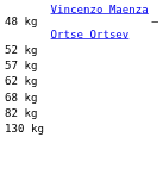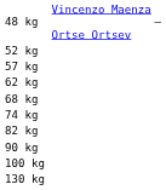+ row: 74 kg
+ row: 90 kg
+ row: 100 kg
